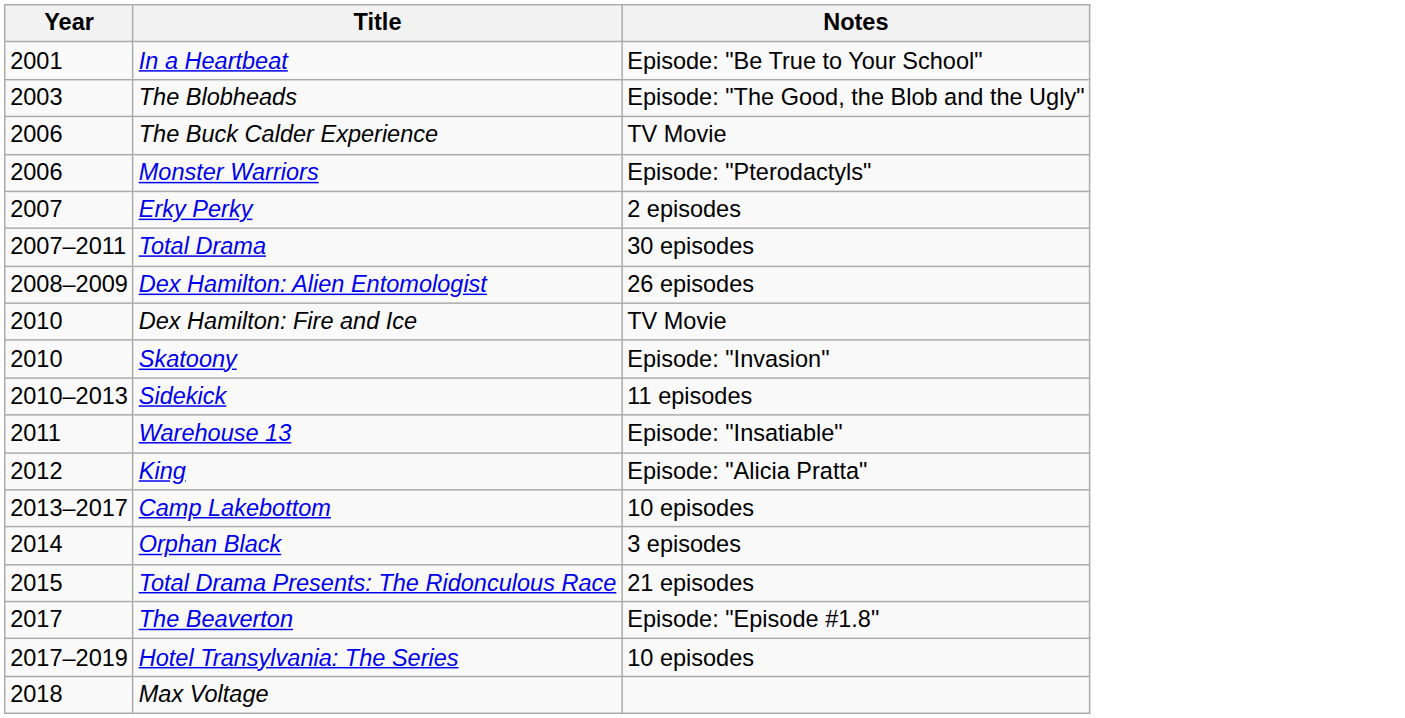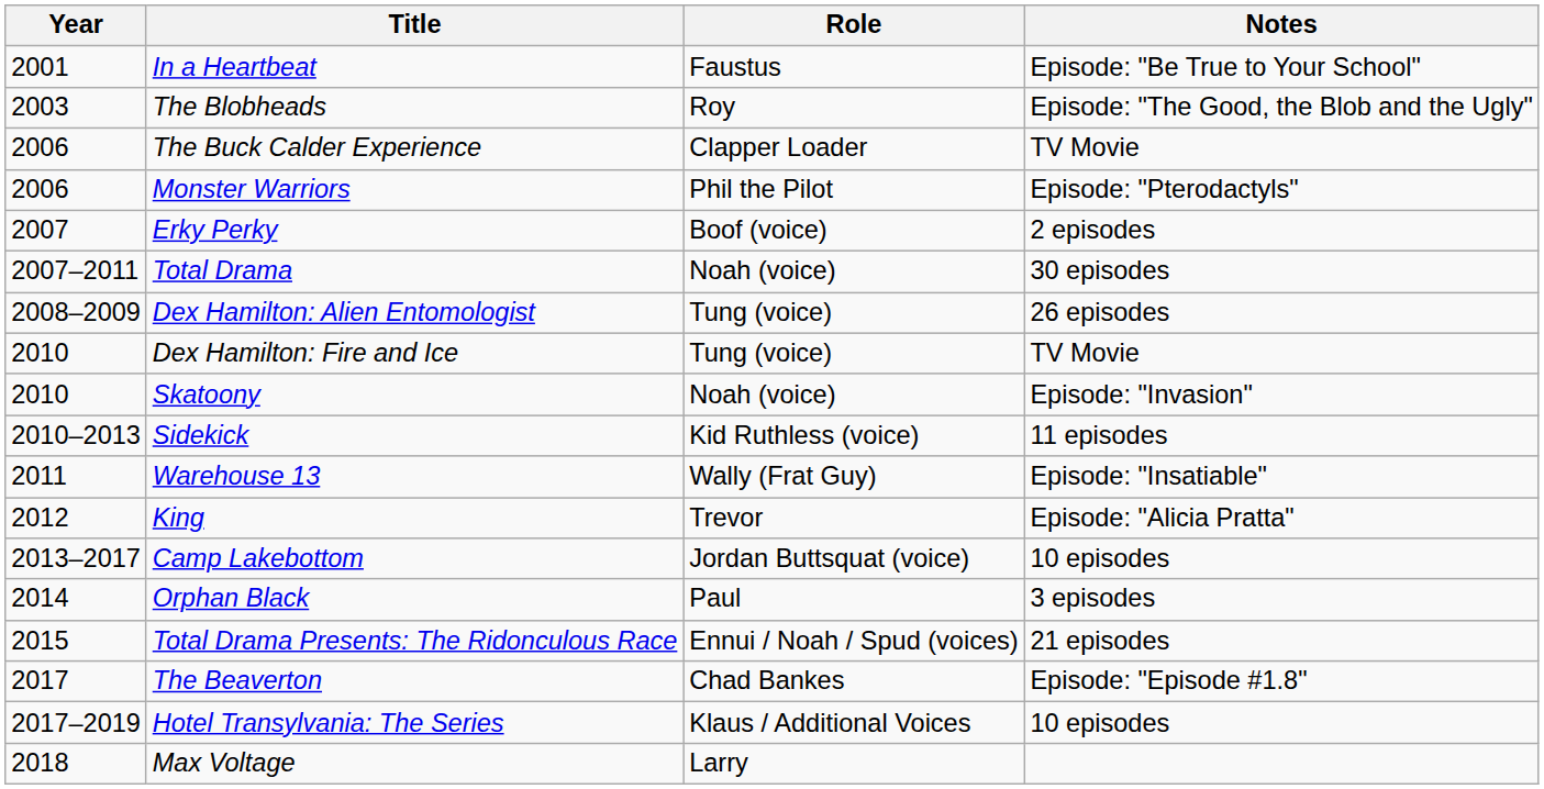+ column: Role | Faustus | Roy | Clapper Loader | Phil the Pilot | Boof (voice) | Noah (voice) | Tung (voice) | Tung (voice) | Noah (voice) | Kid Ruthless (voice) | Wally (Frat Guy) | Trevor | Jordan Buttsquat (voice) | Paul | Ennui / Noah / Spud (voices) | Chad Bankes | Klaus / Additional Voices | Larry
